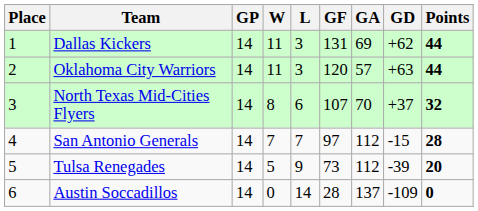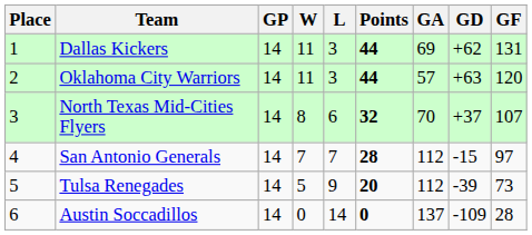columns swapped: GF <-> Points
